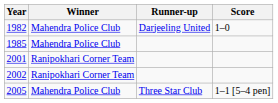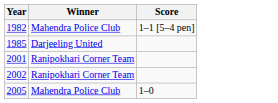- column: Runner-up | Darjeeling United | Three Star Club
1982 | Score: 1–0 -> 1–1 [5–4 pen]
1985 | Winner: Mahendra Police Club -> Darjeeling United
2005 | Score: 1–1 [5–4 pen] -> 1–0
